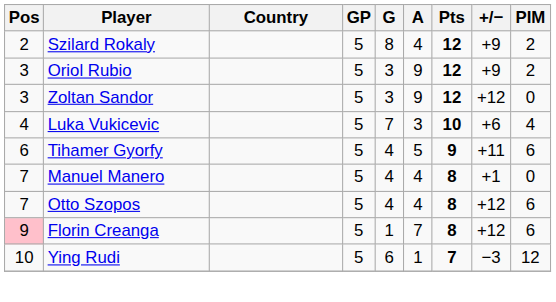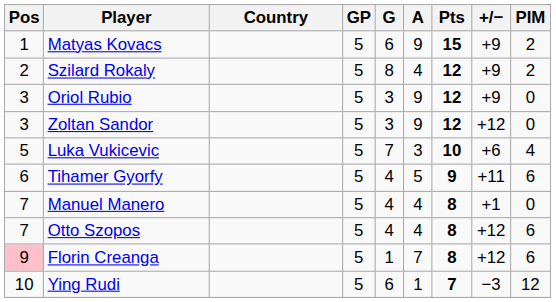+ row: 1 | Matyas Kovacs | 5 | 6 | 9 | 15 | +9 | 2
Oriol Rubio | PIM: 2 -> 0
Luka Vukicevic | Pos: 4 -> 5
